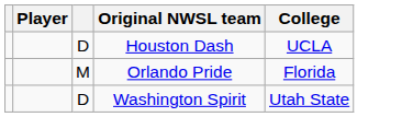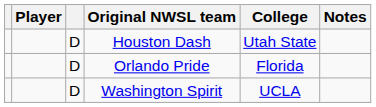+ column: Notes
Houston Dash | College: UCLA -> Utah State
Orlando Pride | column 3: M -> D
Washington Spirit | College: Utah State -> UCLA
